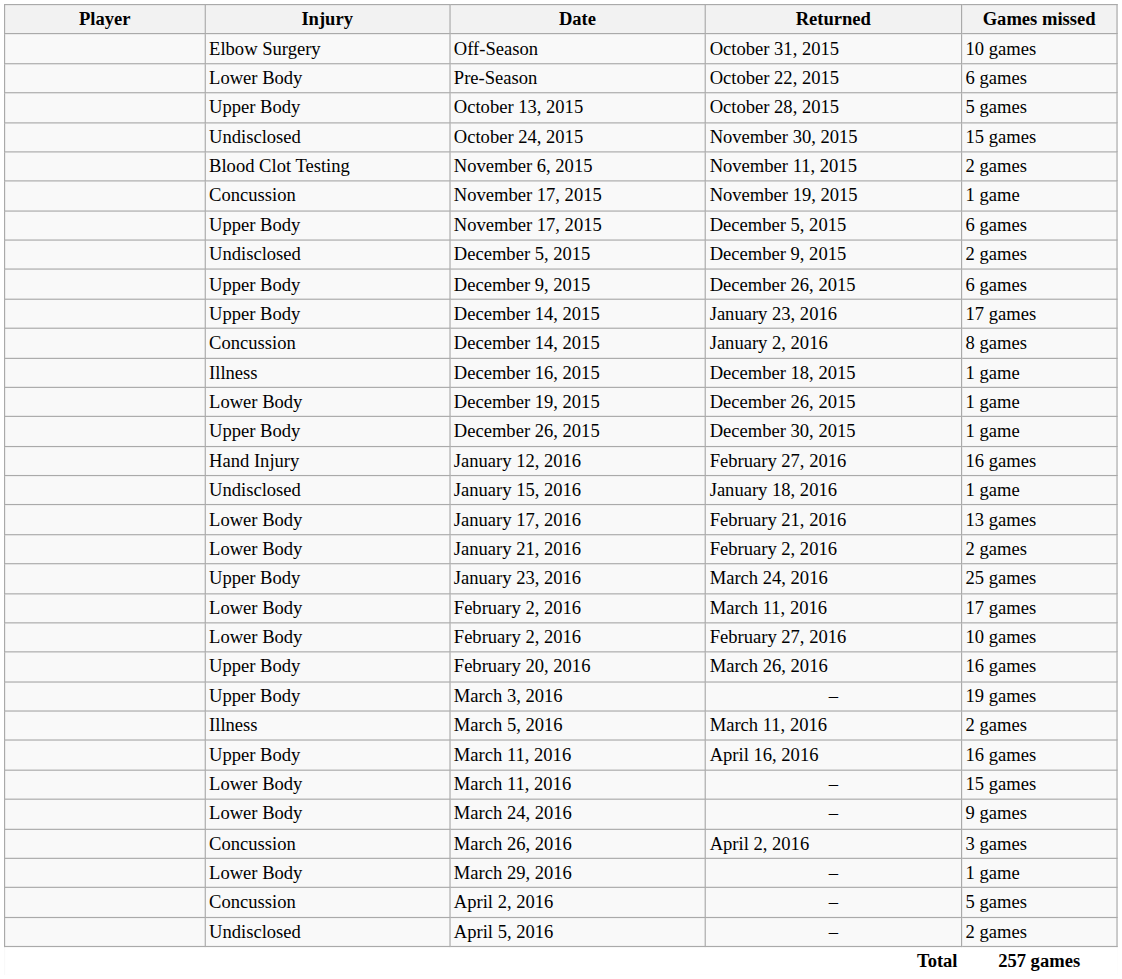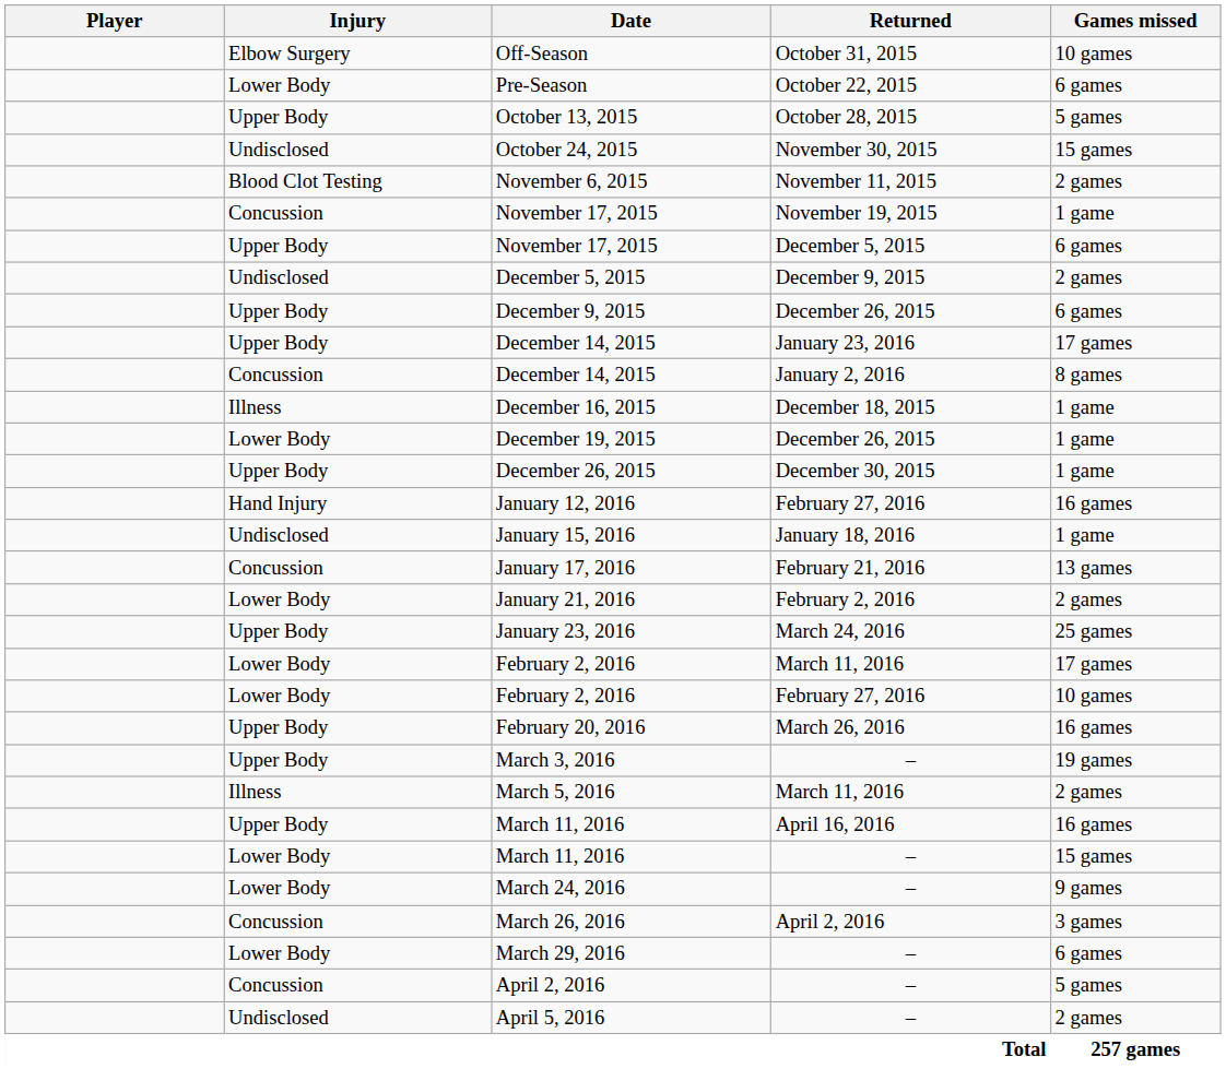January 17, 2016 | Injury: Lower Body -> Concussion
March 29, 2016 | Games missed: 1 game -> 6 games
